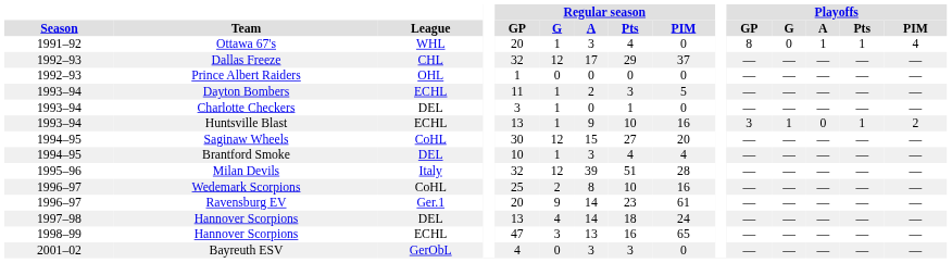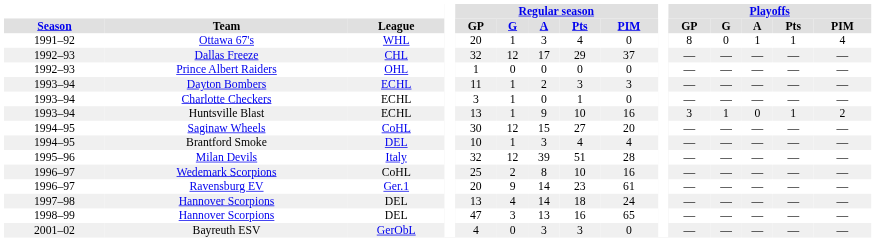Dayton Bombers | Regular season / PIM: 5 -> 3
Charlotte Checkers | League: DEL -> ECHL
1998–99 / Hannover Scorpions | League: ECHL -> DEL
